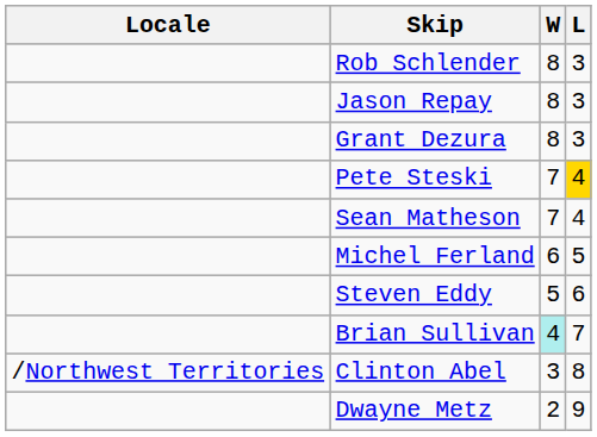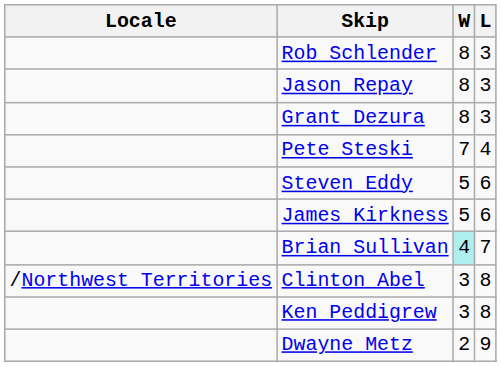Pete Steski | L: gold background -> no background
- row: Sean Matheson | 7 | 4
- row: Michel Ferland | 6 | 5
+ row: James Kirkness | 5 | 6
+ row: Ken Peddigrew | 3 | 8
